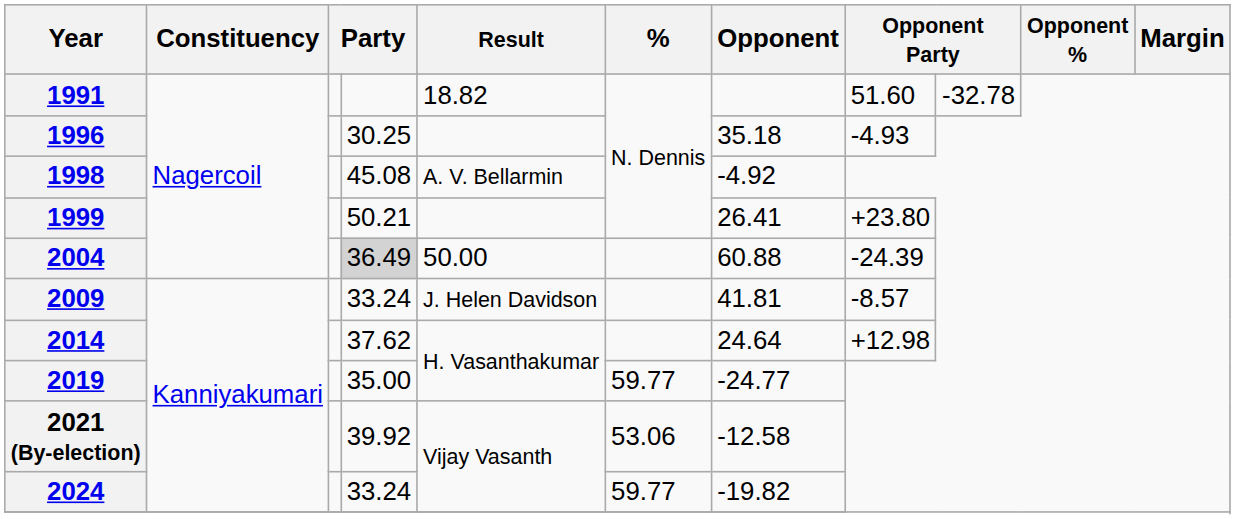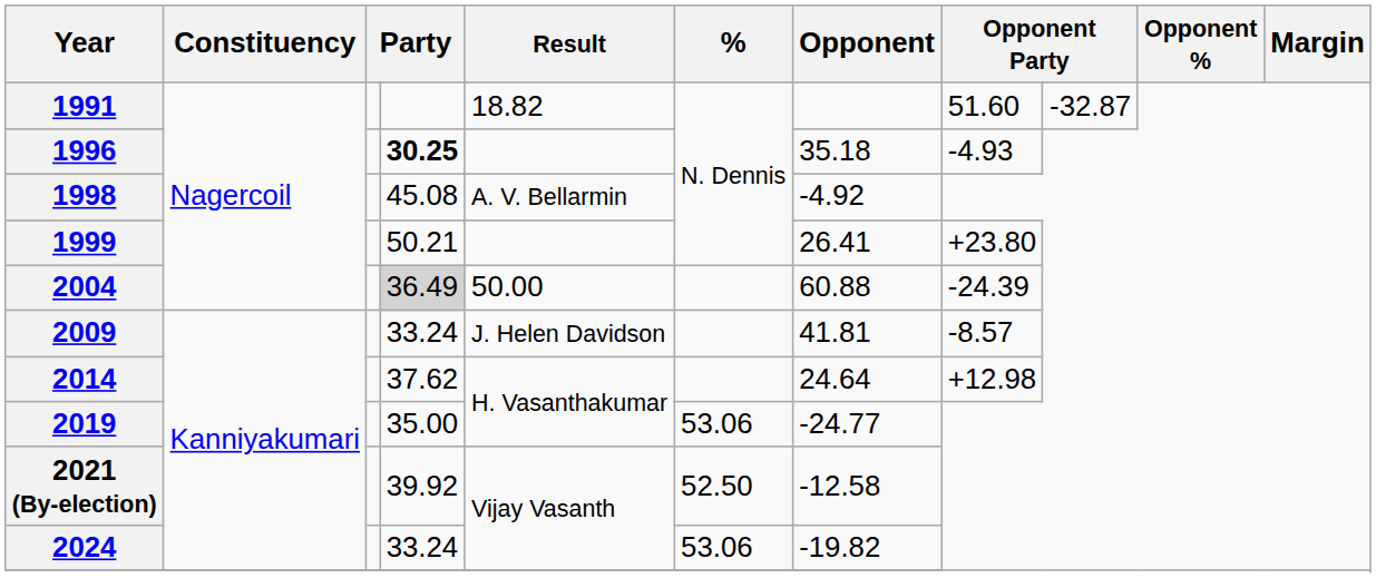1991 | column 9: -32.78 -> -32.87
1996 | column 4: normal -> bold
2019 | %: 59.77 -> 53.06
2021 (By-election) | %: 53.06 -> 52.50
2024 | %: 59.77 -> 53.06
